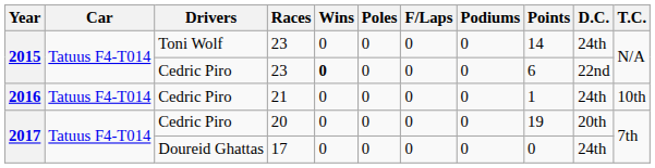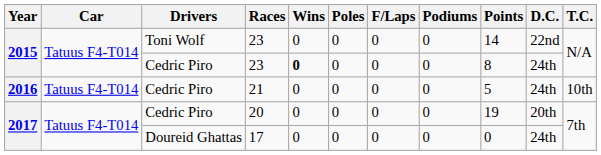Toni Wolf / 23 | D.C.: 24th -> 22nd
Cedric Piro / 23 | Points: 6 -> 8
Cedric Piro / 23 | D.C.: 22nd -> 24th
21 | Points: 1 -> 5
